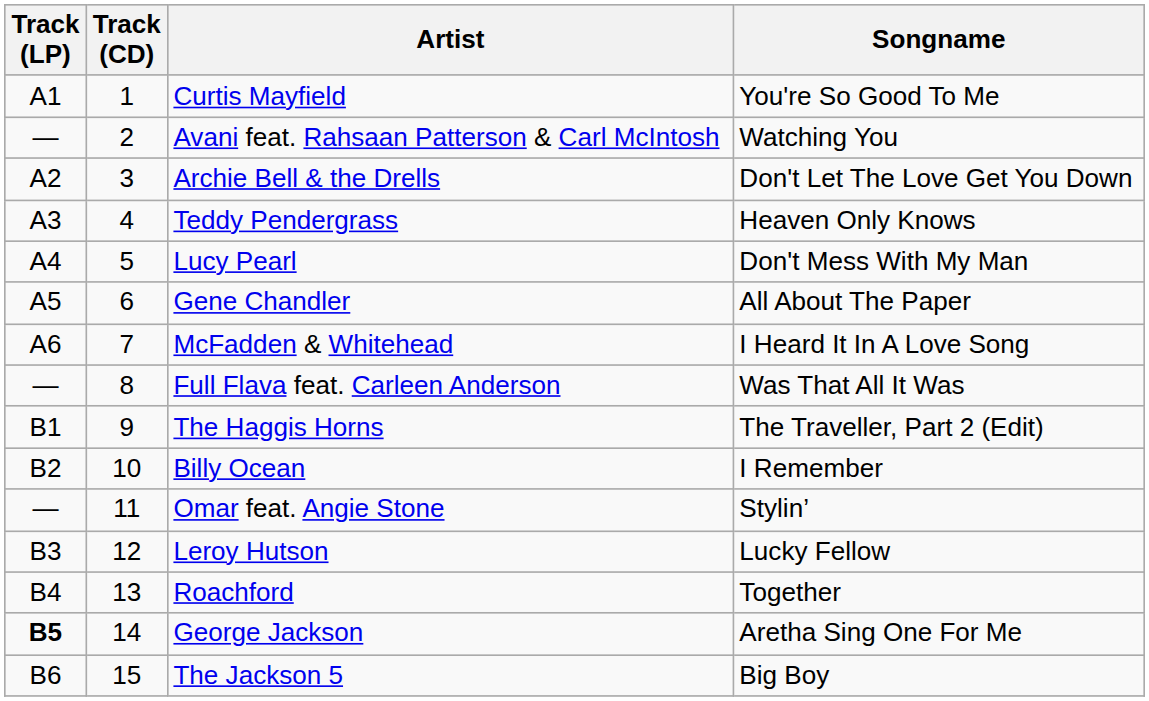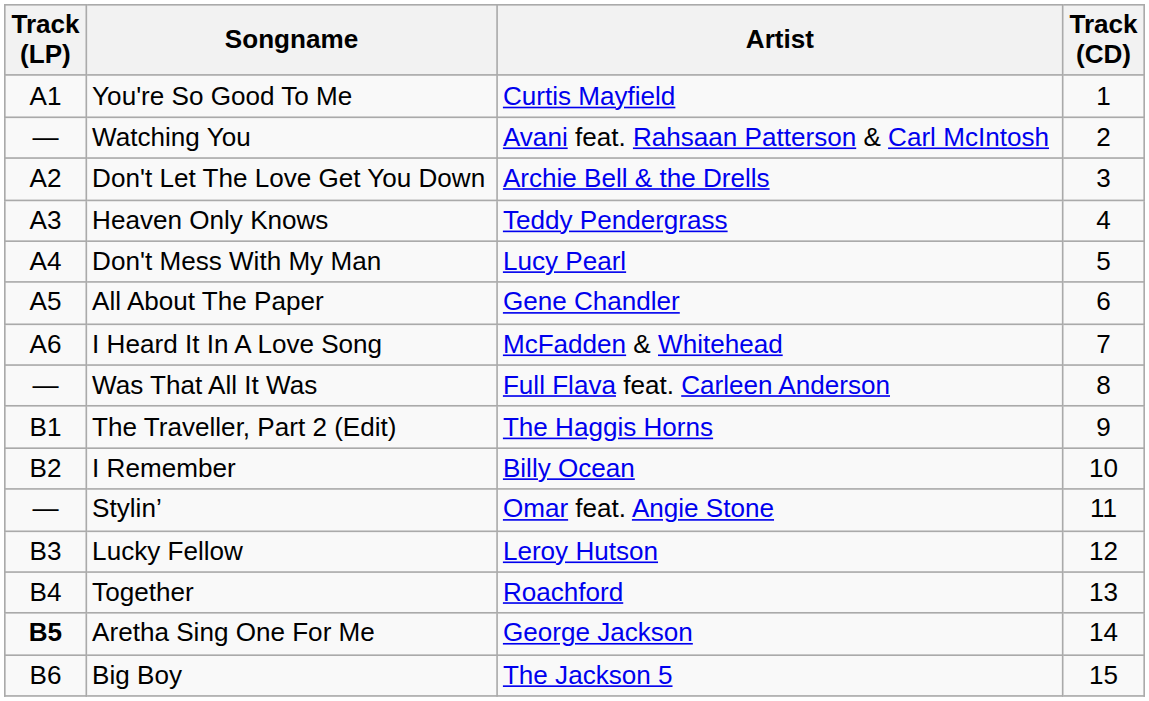columns swapped: Track (CD) <-> Songname
